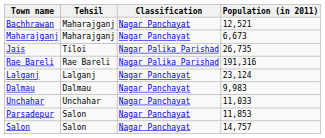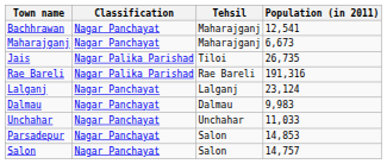columns swapped: Classification <-> Tehsil
Bachhrawan | Population (in 2011): 12,521 -> 12,541
Parsadepur | Population (in 2011): 11,853 -> 14,853
